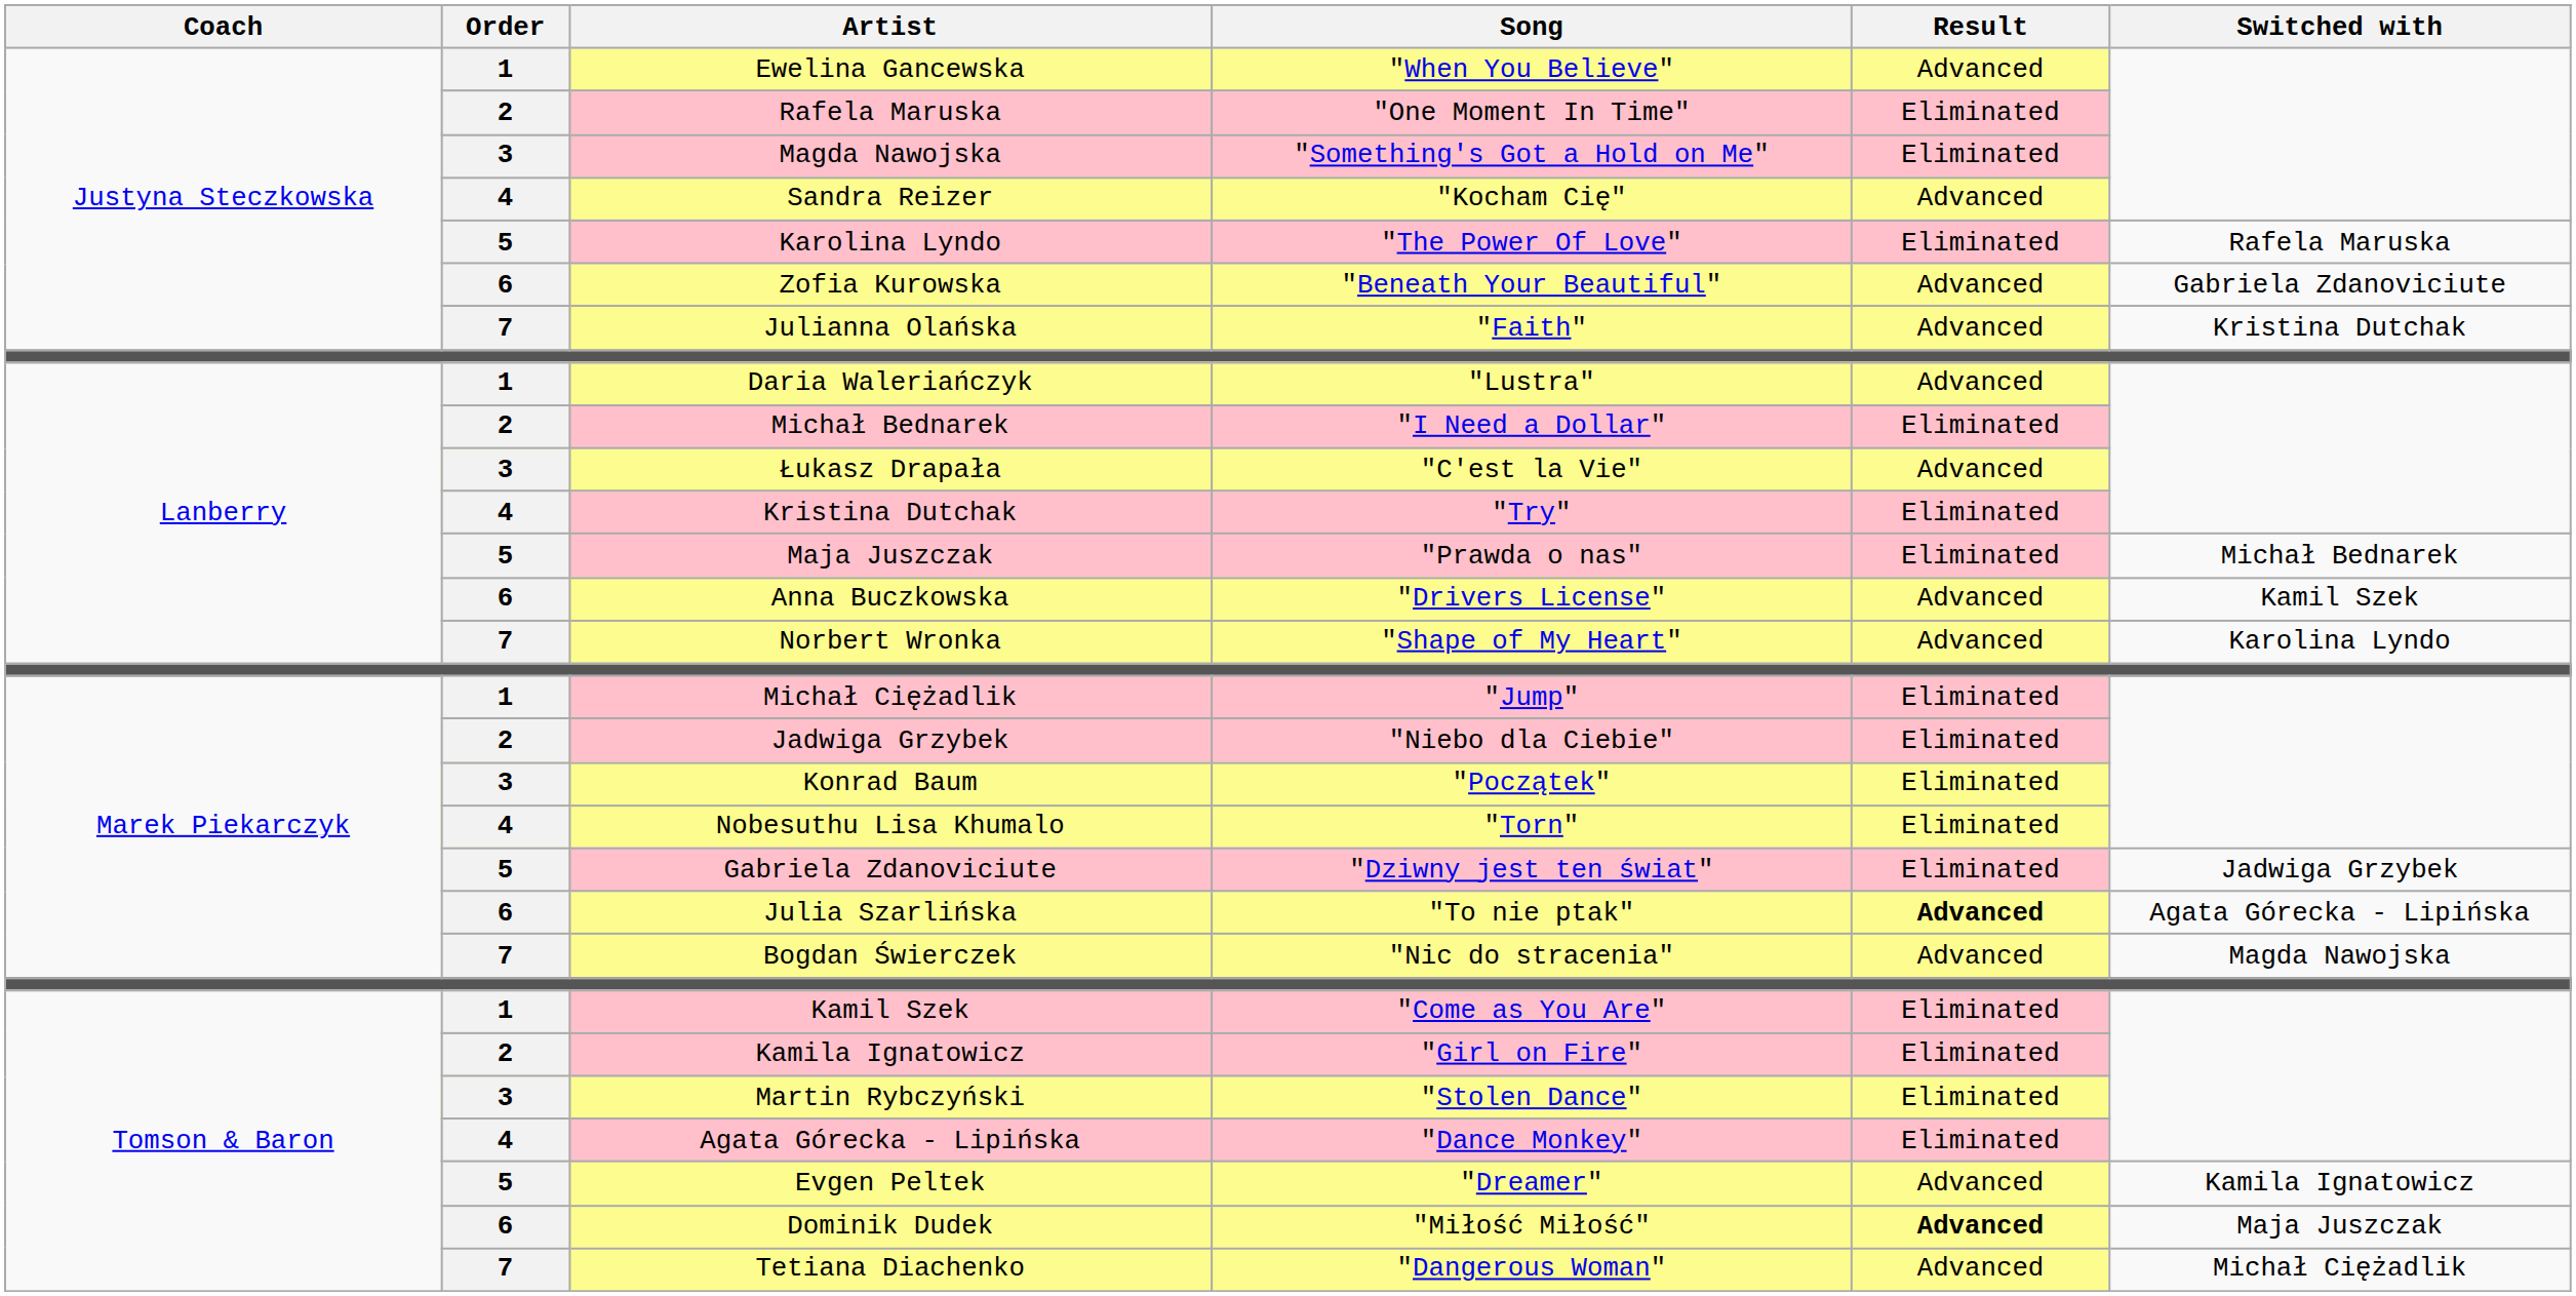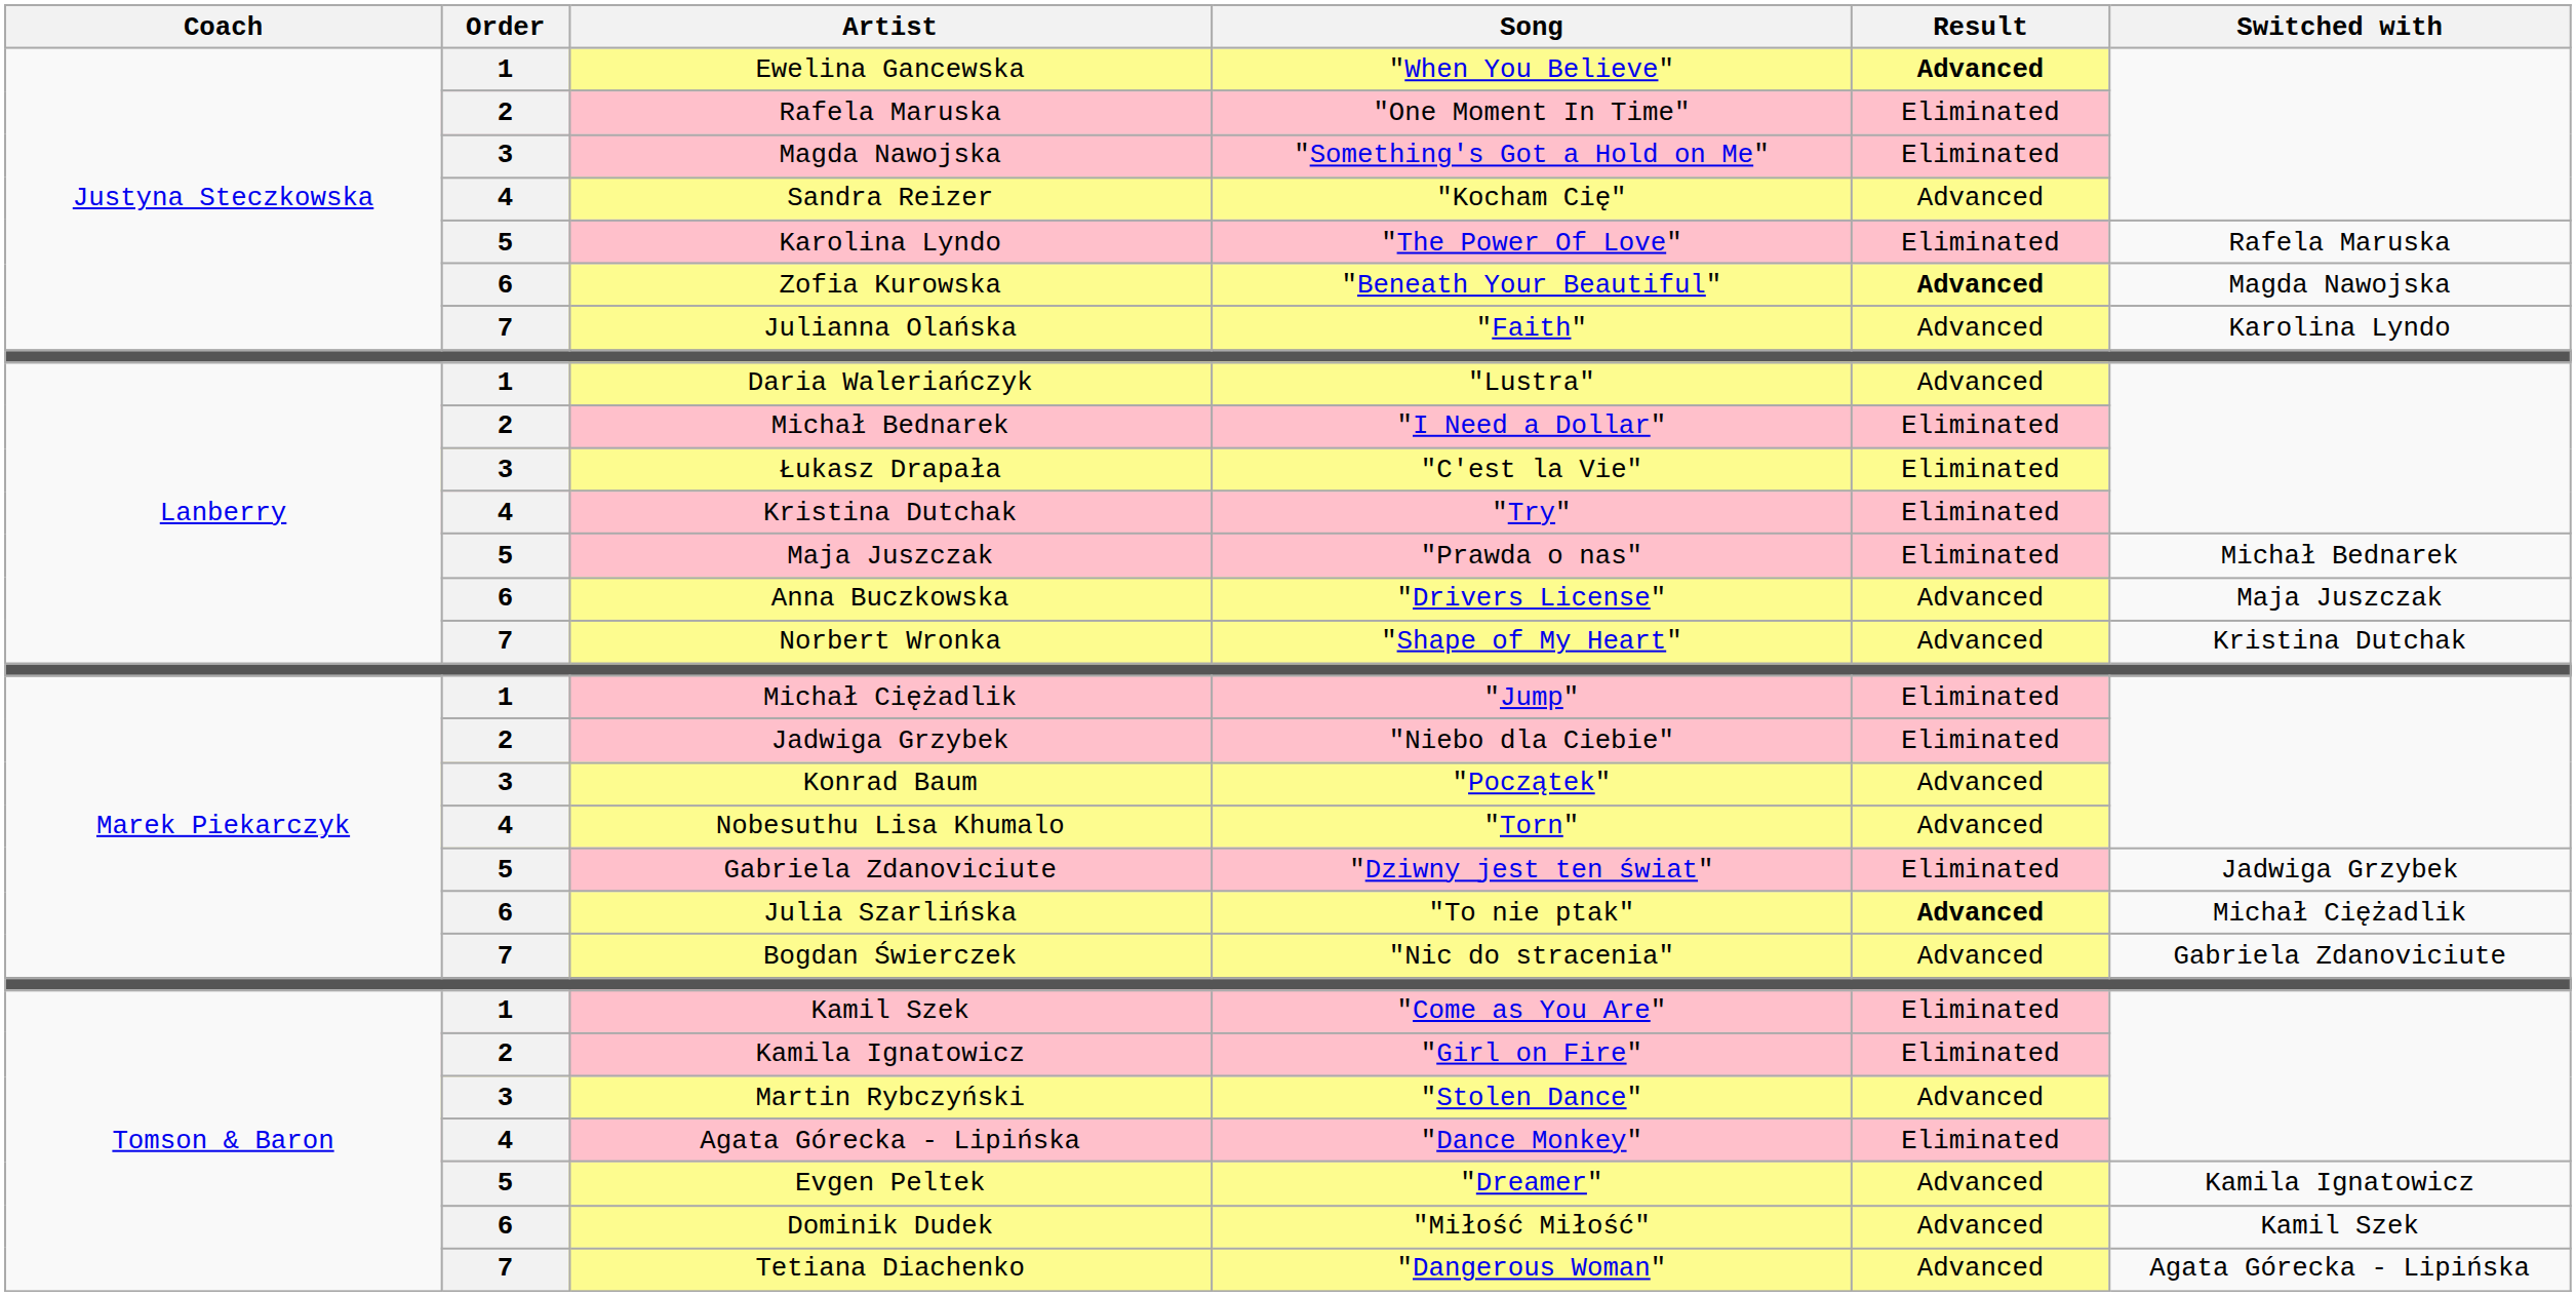Ewelina Gancewska | Result: normal -> bold
Zofia Kurowska | Result: normal -> bold
Zofia Kurowska | Switched with: Gabriela Zdanoviciute -> Magda Nawojska
Julianna Olańska | Switched with: Kristina Dutchak -> Karolina Lyndo
Łukasz Drapała | Result: Advanced -> Eliminated
Anna Buczkowska | Switched with: Kamil Szek -> Maja Juszczak
Norbert Wronka | Switched with: Karolina Lyndo -> Kristina Dutchak
Konrad Baum | Result: Eliminated -> Advanced
Nobesuthu Lisa Khumalo | Result: Eliminated -> Advanced
Julia Szarlińska | Switched with: Agata Górecka - Lipińska -> Michał Ciężadlik
Bogdan Świerczek | Switched with: Magda Nawojska -> Gabriela Zdanoviciute
Martin Rybczyński | Result: Eliminated -> Advanced
Dominik Dudek | Result: bold -> normal
Dominik Dudek | Switched with: Maja Juszczak -> Kamil Szek
Tetiana Diachenko | Switched with: Michał Ciężadlik -> Agata Górecka - Lipińska
